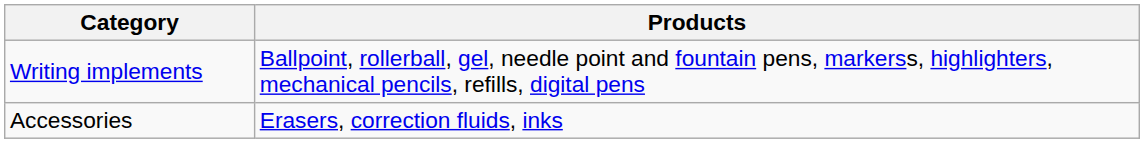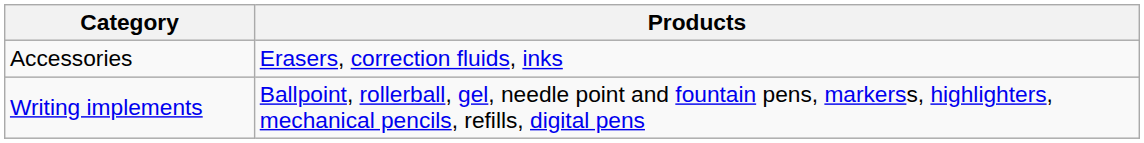rows swapped: Writing implements <-> Accessories
